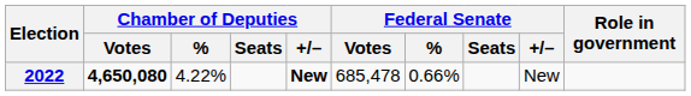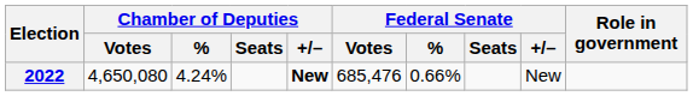2022 | Chamber of Deputies / Votes: bold -> normal
2022 | Chamber of Deputies / %: 4.22% -> 4.24%
2022 | Federal Senate / Votes: 685,478 -> 685,476
